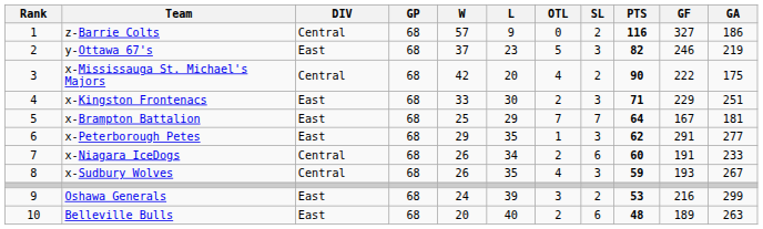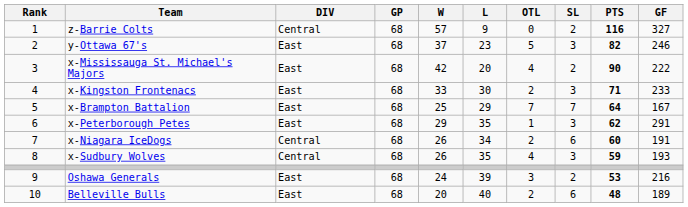- column: GA | 186 | 219 | 175 | 251 | 181 | 277 | 233 | 267 | 299 | 263
x-Mississauga St. Michael's Majors | DIV: Central -> East
x-Kingston Frontenacs | GF: 229 -> 233
